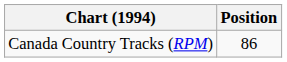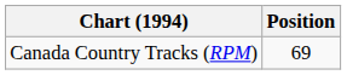Canada Country Tracks (RPM) | Position: 86 -> 69
